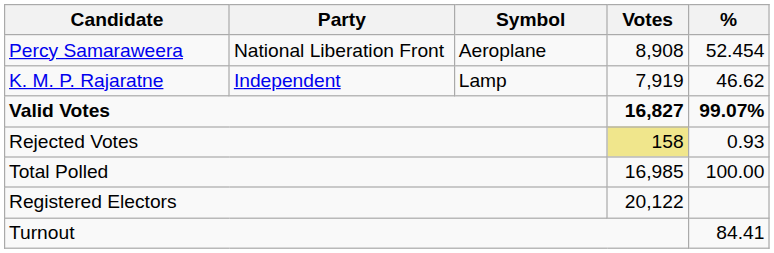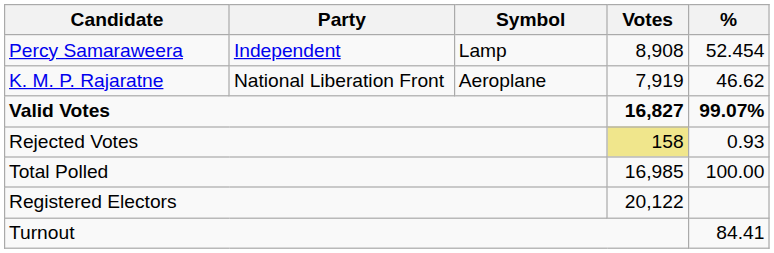Percy Samaraweera | Party: National Liberation Front -> Independent
Percy Samaraweera | Symbol: Aeroplane -> Lamp
K. M. P. Rajaratne | Party: Independent -> National Liberation Front
K. M. P. Rajaratne | Symbol: Lamp -> Aeroplane
